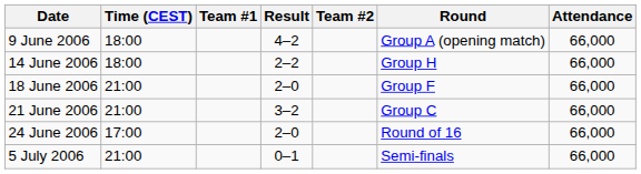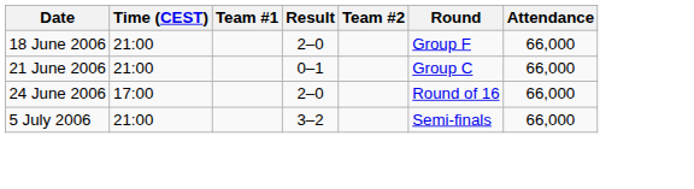- row: 9 June 2006 | 18:00 | 4–2 | Group A (opening match) | 66,000
- row: 14 June 2006 | 18:00 | 2–2 | Group H | 66,000
21 June 2006 | Result: 3–2 -> 0–1
5 July 2006 | Result: 0–1 -> 3–2
